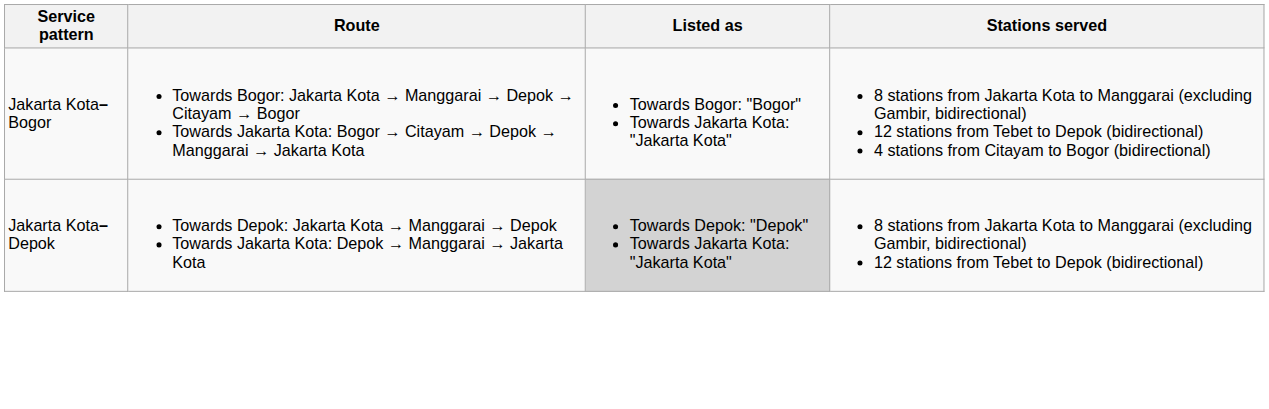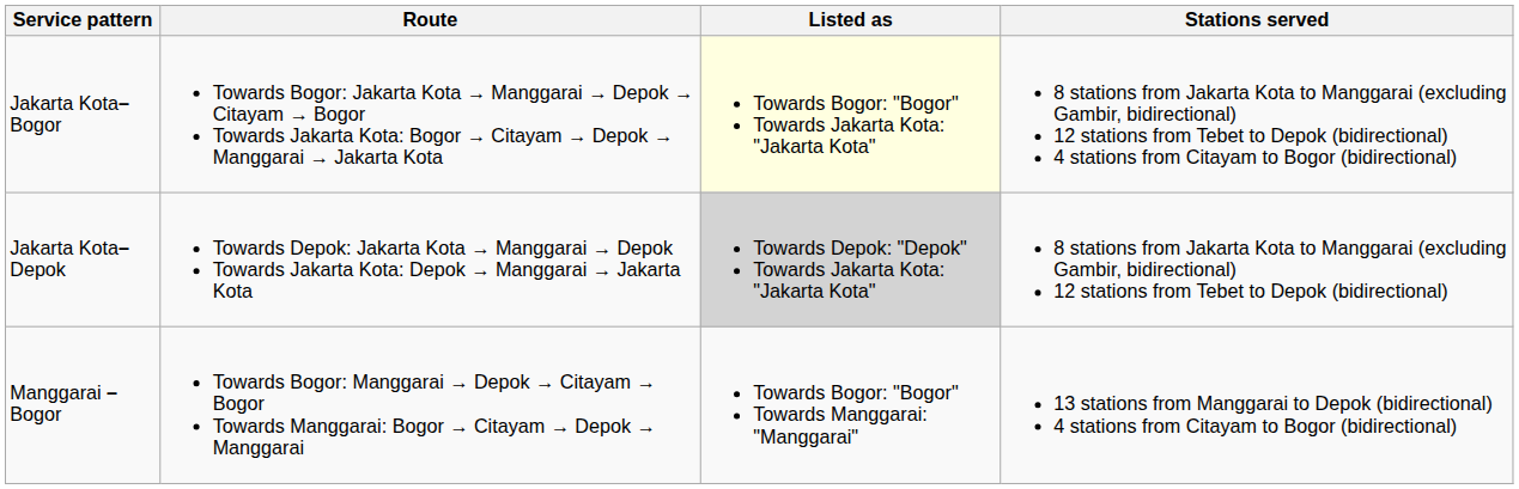Jakarta Kota–Bogor | Listed as: no background -> lightyellow background
+ row: Manggarai –Bogor | Towards Bogor: Manggarai → Depok → Citayam → Bogor Towards Manggarai: Bogor → Citayam → Depok → Manggarai | Towards Bogor: "Bogor" Towards Manggarai: "Manggarai" | 13 stations from Manggarai to Depok (bidirectional) 4 stations from Citayam to Bogor (bidirectional)
